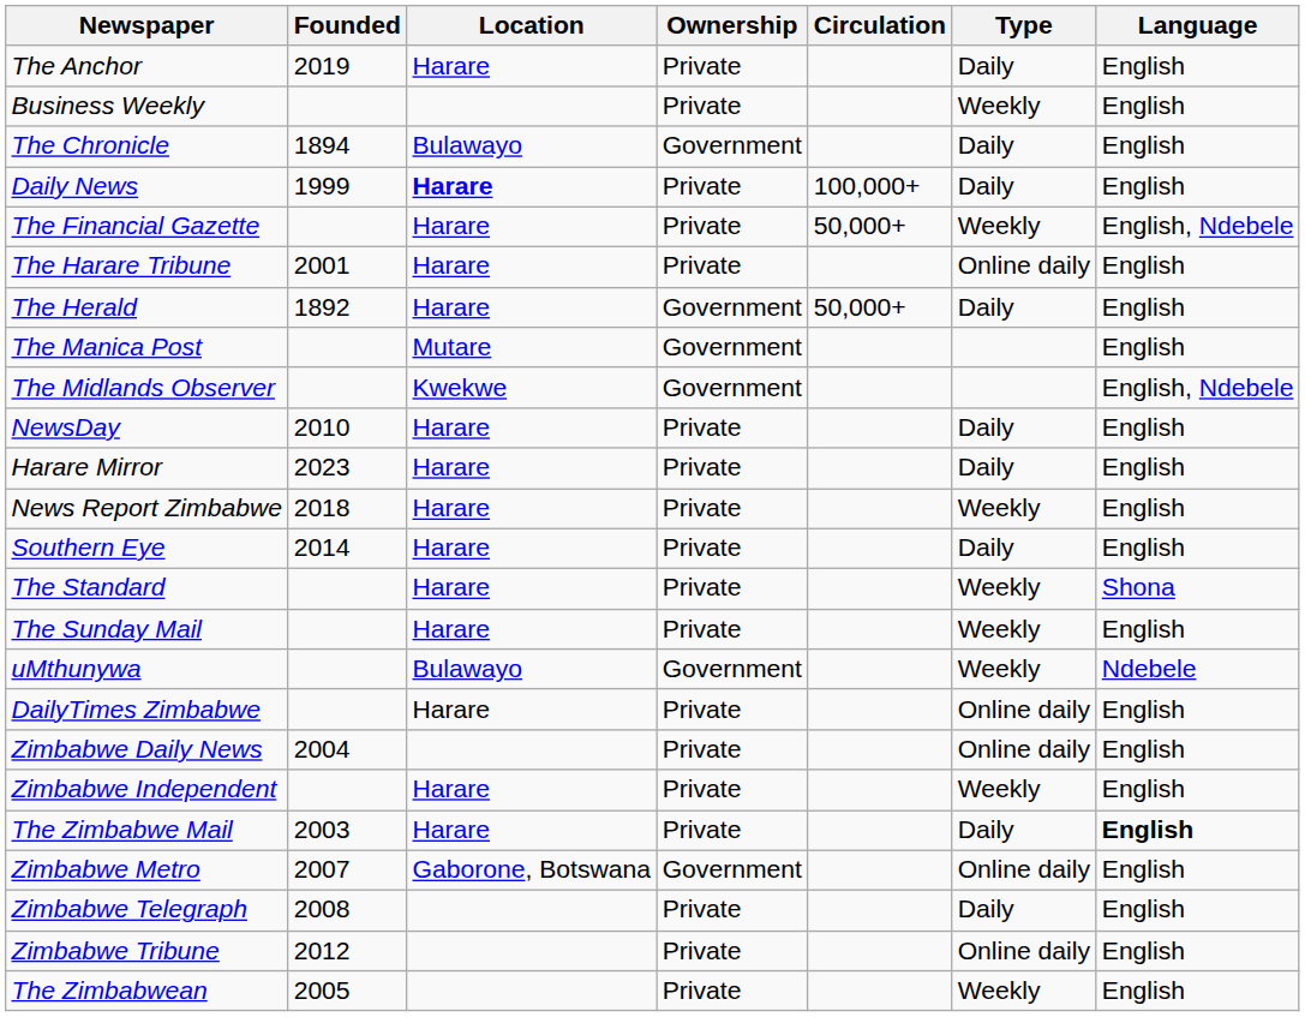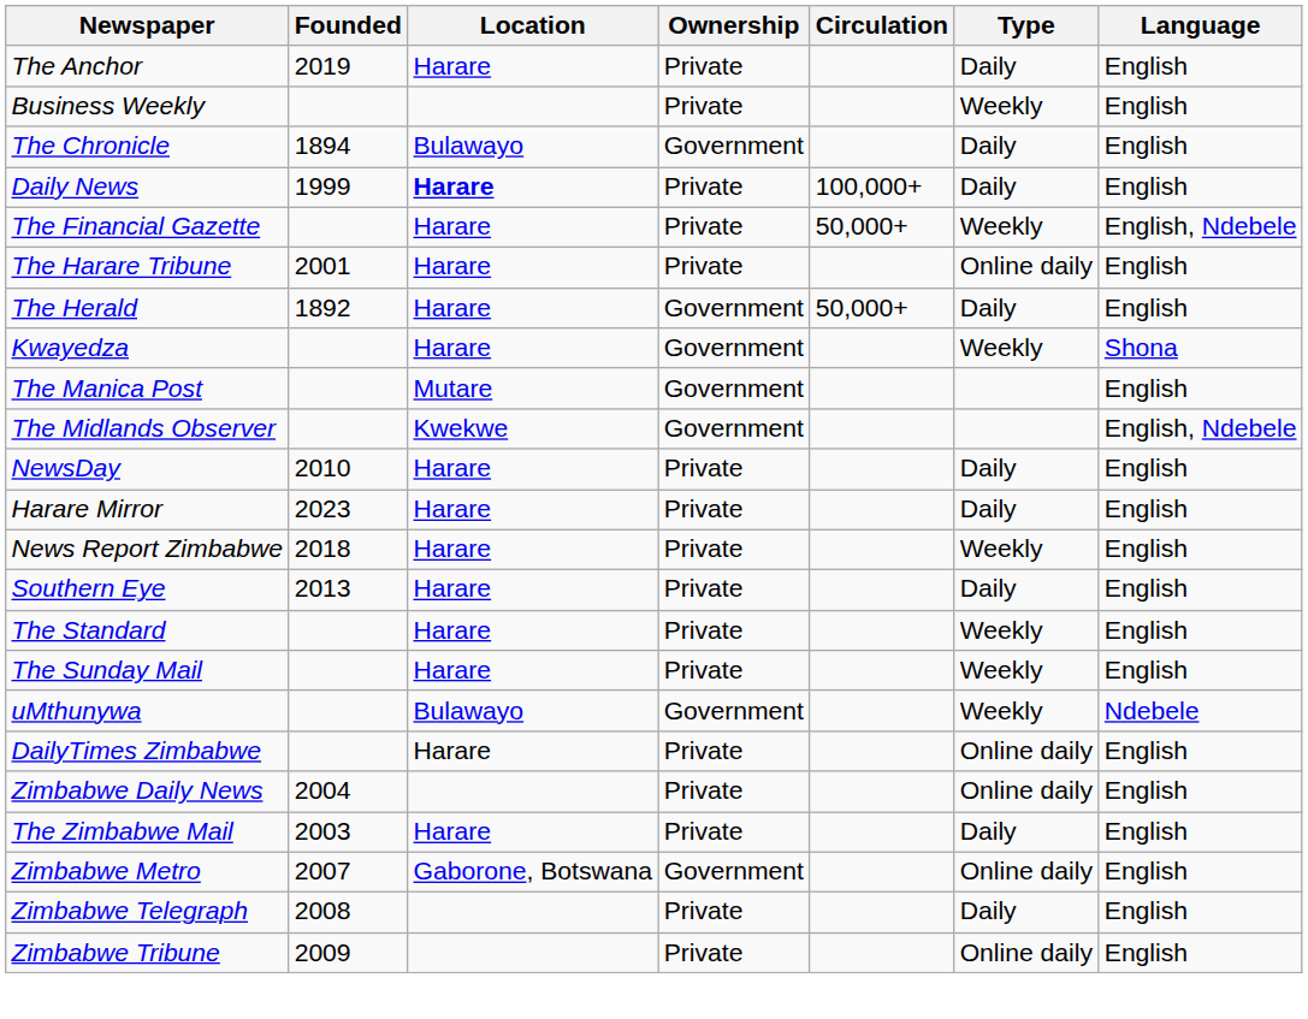+ row: Kwayedza | Harare | Government | Weekly | Shona
Southern Eye | Founded: 2014 -> 2013
The Standard | Language: Shona -> English
- row: Zimbabwe Independent | Harare | Private | Weekly | English
The Zimbabwe Mail | Language: bold -> normal
Zimbabwe Tribune | Founded: 2012 -> 2009
- row: The Zimbabwean | 2005 | Private | Weekly | English
